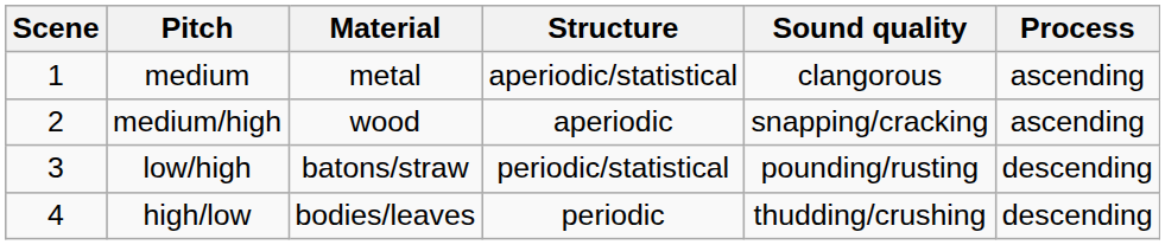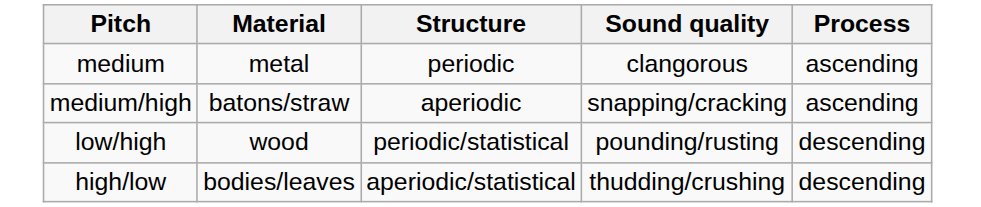- column: Scene | 1 | 2 | 3 | 4
medium | Structure: aperiodic/statistical -> periodic
medium/high | Material: wood -> batons/straw
low/high | Material: batons/straw -> wood
high/low | Structure: periodic -> aperiodic/statistical
